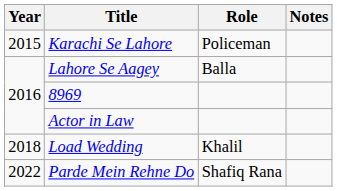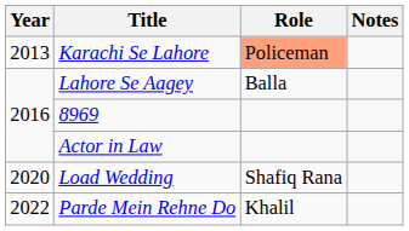Karachi Se Lahore | Year: 2015 -> 2013
Karachi Se Lahore | Role: no background -> lightsalmon background
Load Wedding | Year: 2018 -> 2020
Load Wedding | Role: Khalil -> Shafiq Rana
Parde Mein Rehne Do | Role: Shafiq Rana -> Khalil
